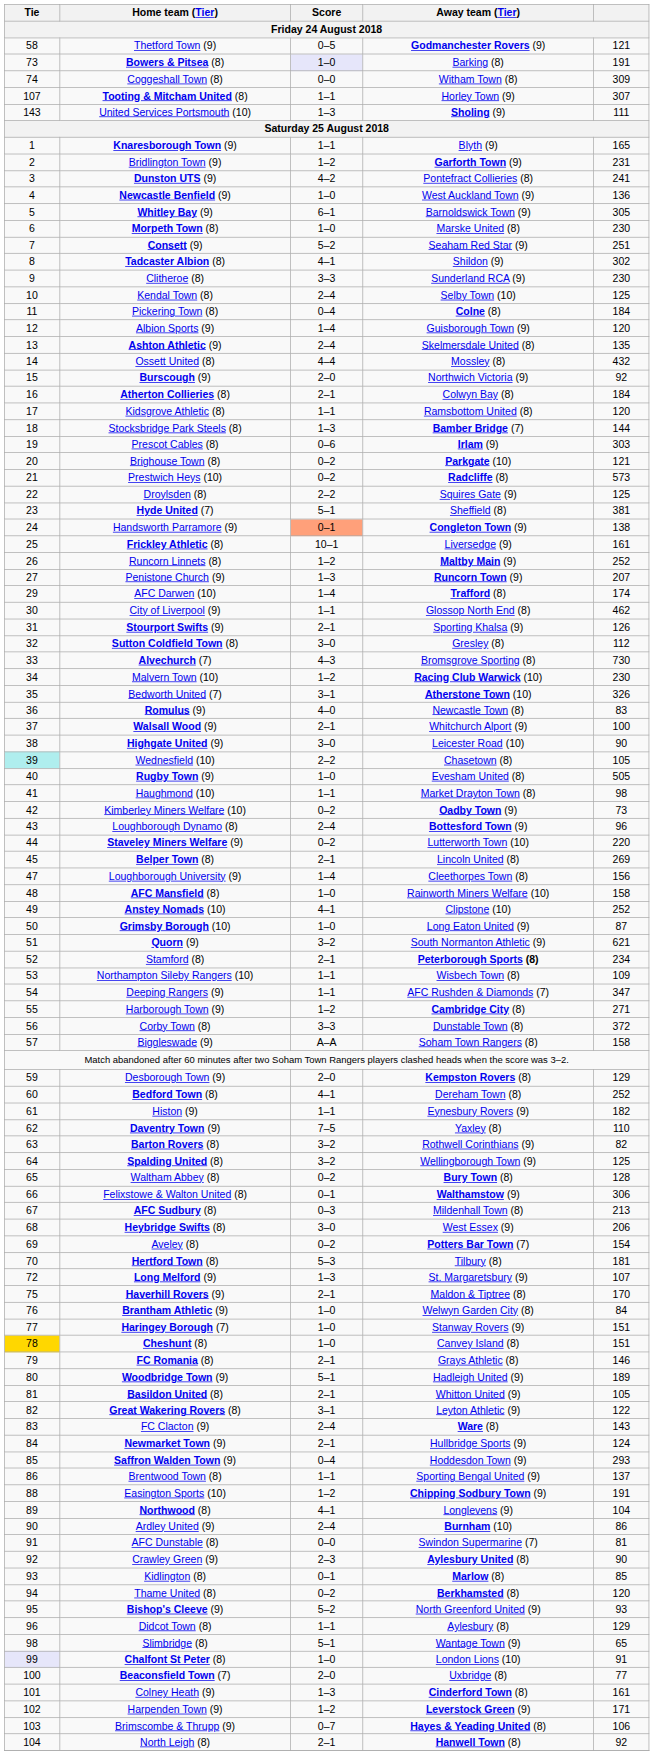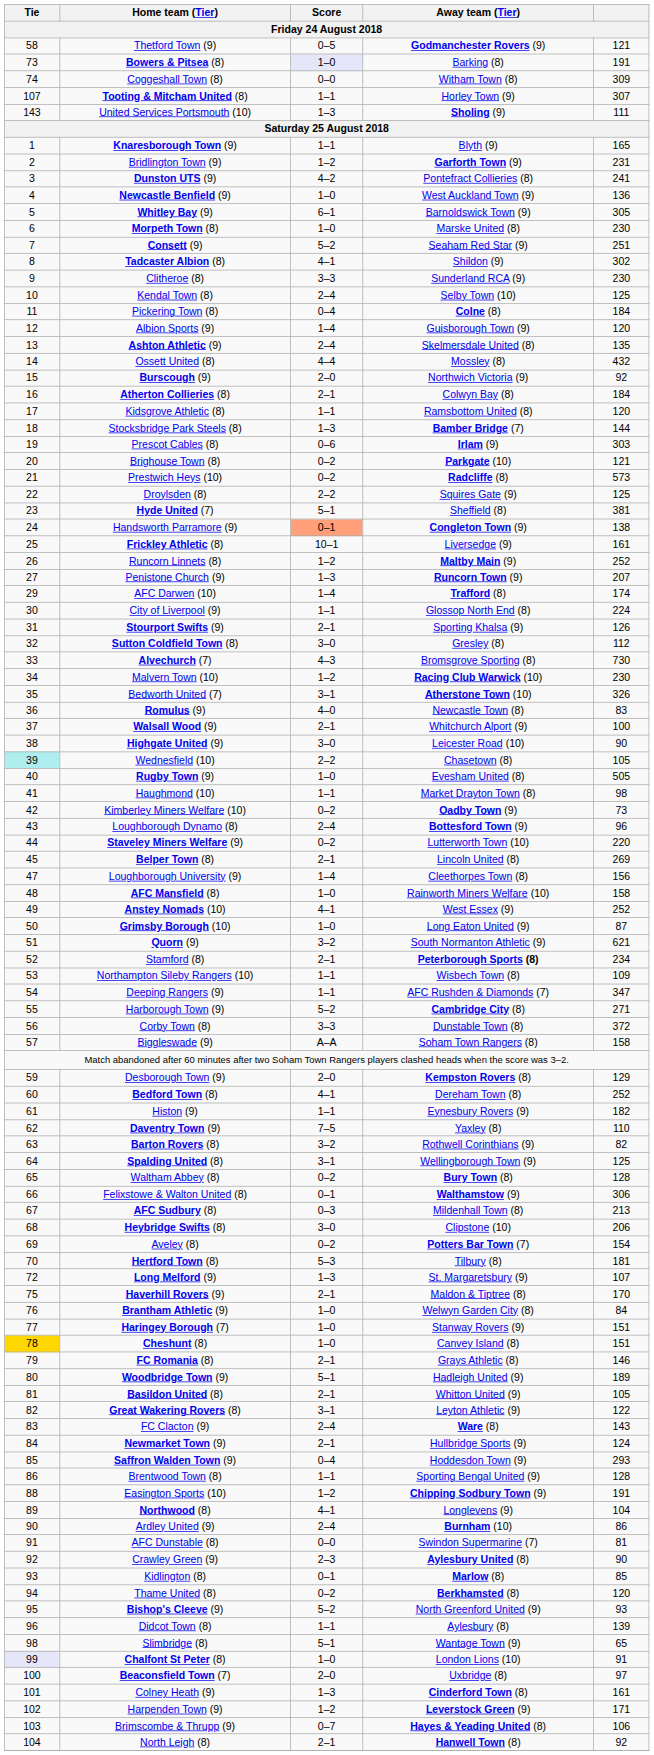City of Liverpool (9) | column 5: 462 -> 224
Anstey Nomads (10) | Away team (Tier): Clipstone (10) -> West Essex (9)
Harborough Town (9) | Score: 1–2 -> 5–2
Spalding United (8) | Score: 3–2 -> 3–1
Heybridge Swifts (8) | Away team (Tier): West Essex (9) -> Clipstone (10)
Brentwood Town (8) | column 5: 137 -> 128
Didcot Town (8) | column 5: 129 -> 139
Beaconsfield Town (7) | column 5: 77 -> 97
